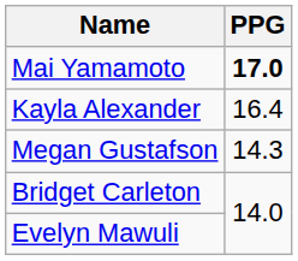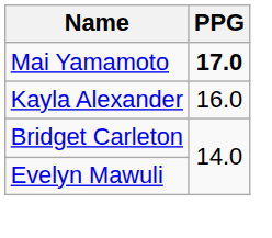Kayla Alexander | PPG: 16.4 -> 16.0
- row: Megan Gustafson | 14.3
